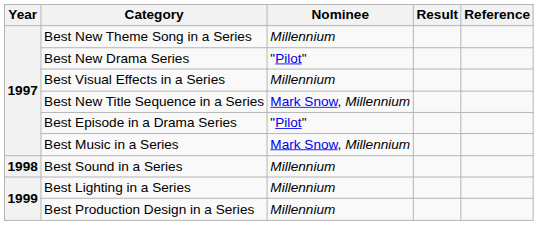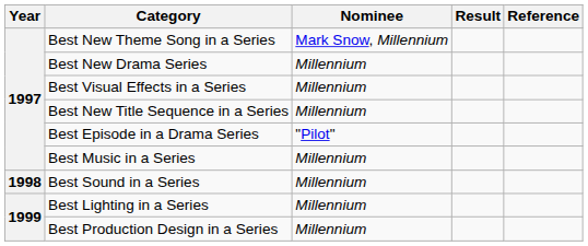Best New Theme Song in a Series | Nominee: Millennium -> Mark Snow, Millennium
Best New Drama Series | Nominee: "Pilot" -> Millennium
Best New Title Sequence in a Series | Nominee: Mark Snow, Millennium -> Millennium
Best Music in a Series | Nominee: Mark Snow, Millennium -> Millennium
